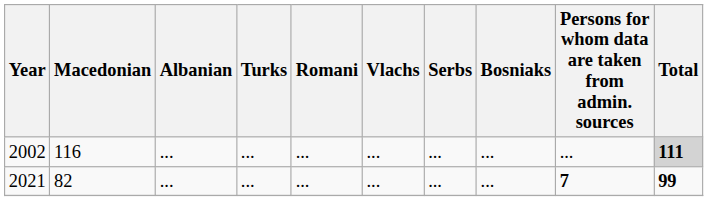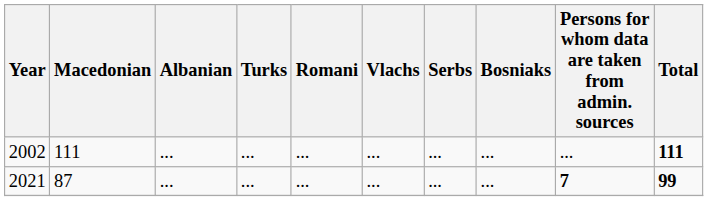2002 | Macedonian: 116 -> 111
2002 | Total: lightgrey background -> no background
2021 | Macedonian: 82 -> 87
